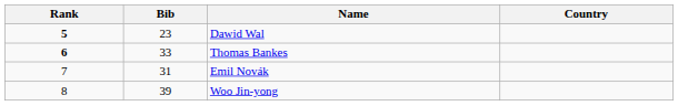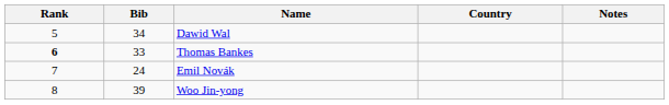+ column: Notes
Dawid Wal | Rank: bold -> normal
Dawid Wal | Bib: 23 -> 34
Emil Novák | Bib: 31 -> 24
